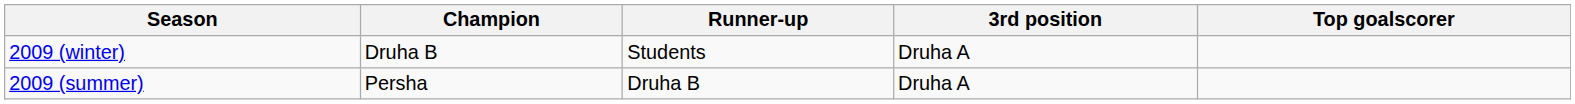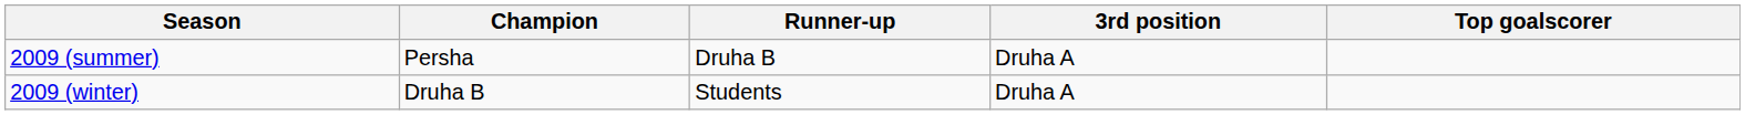rows swapped: 2009 (winter) <-> 2009 (summer)
